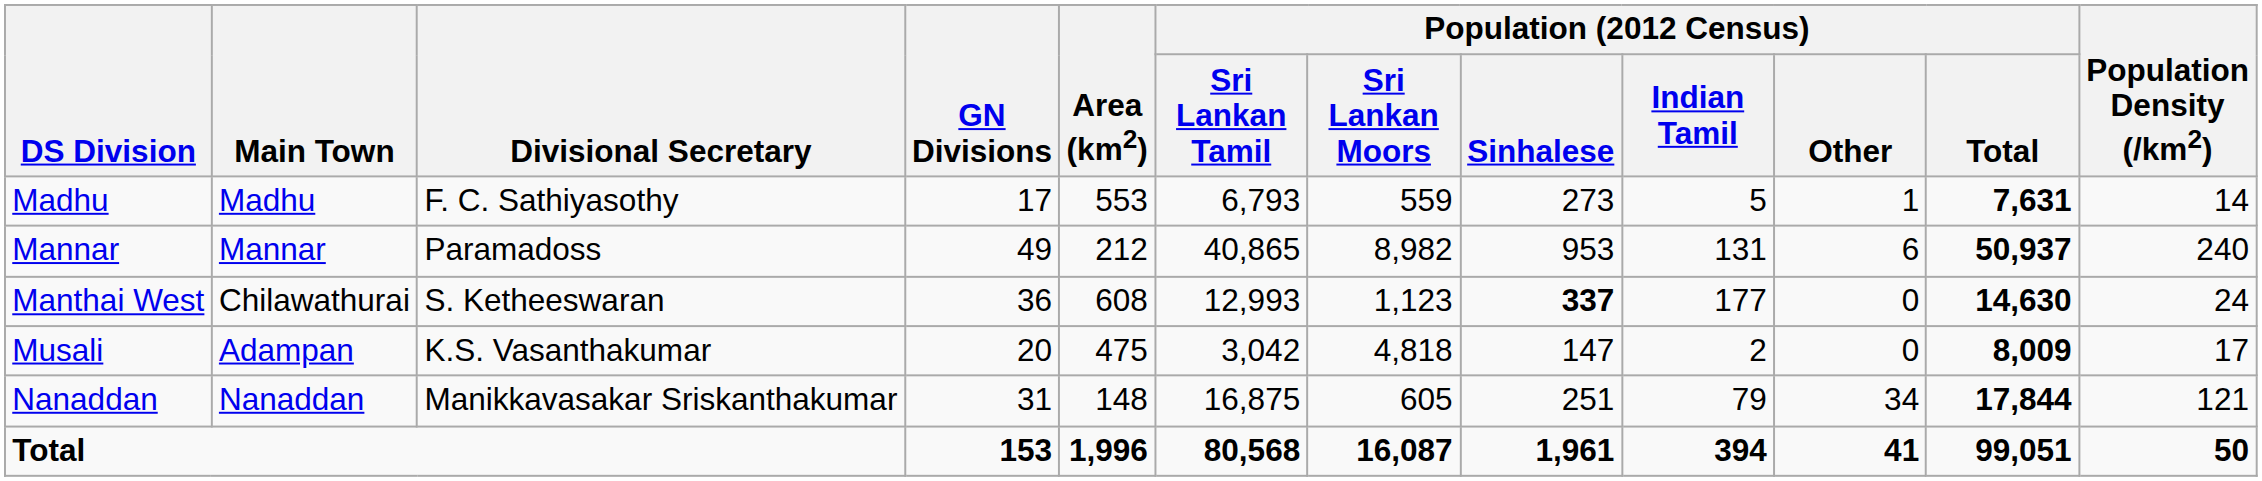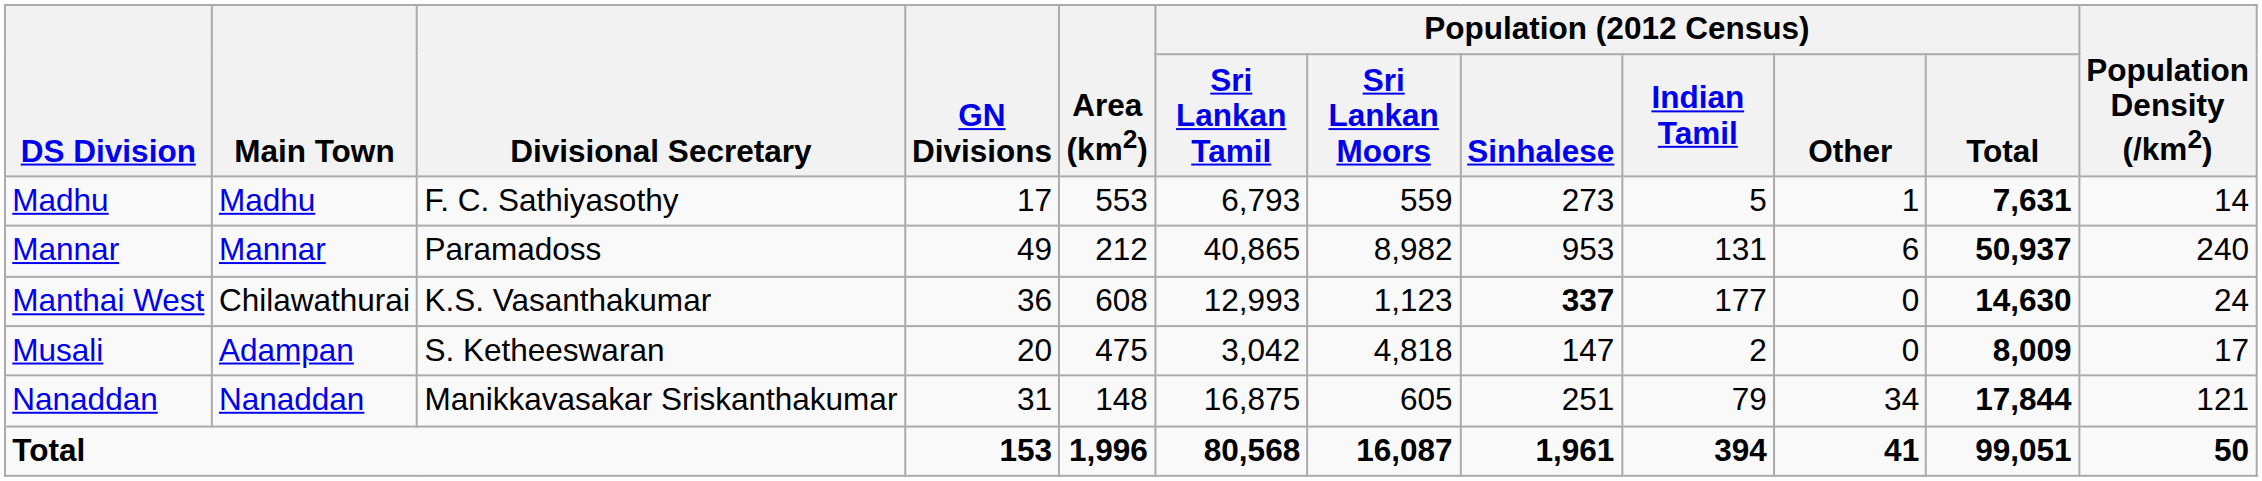Manthai West | Divisional Secretary: S. Ketheeswaran -> K.S. Vasanthakumar
Musali | Divisional Secretary: K.S. Vasanthakumar -> S. Ketheeswaran
